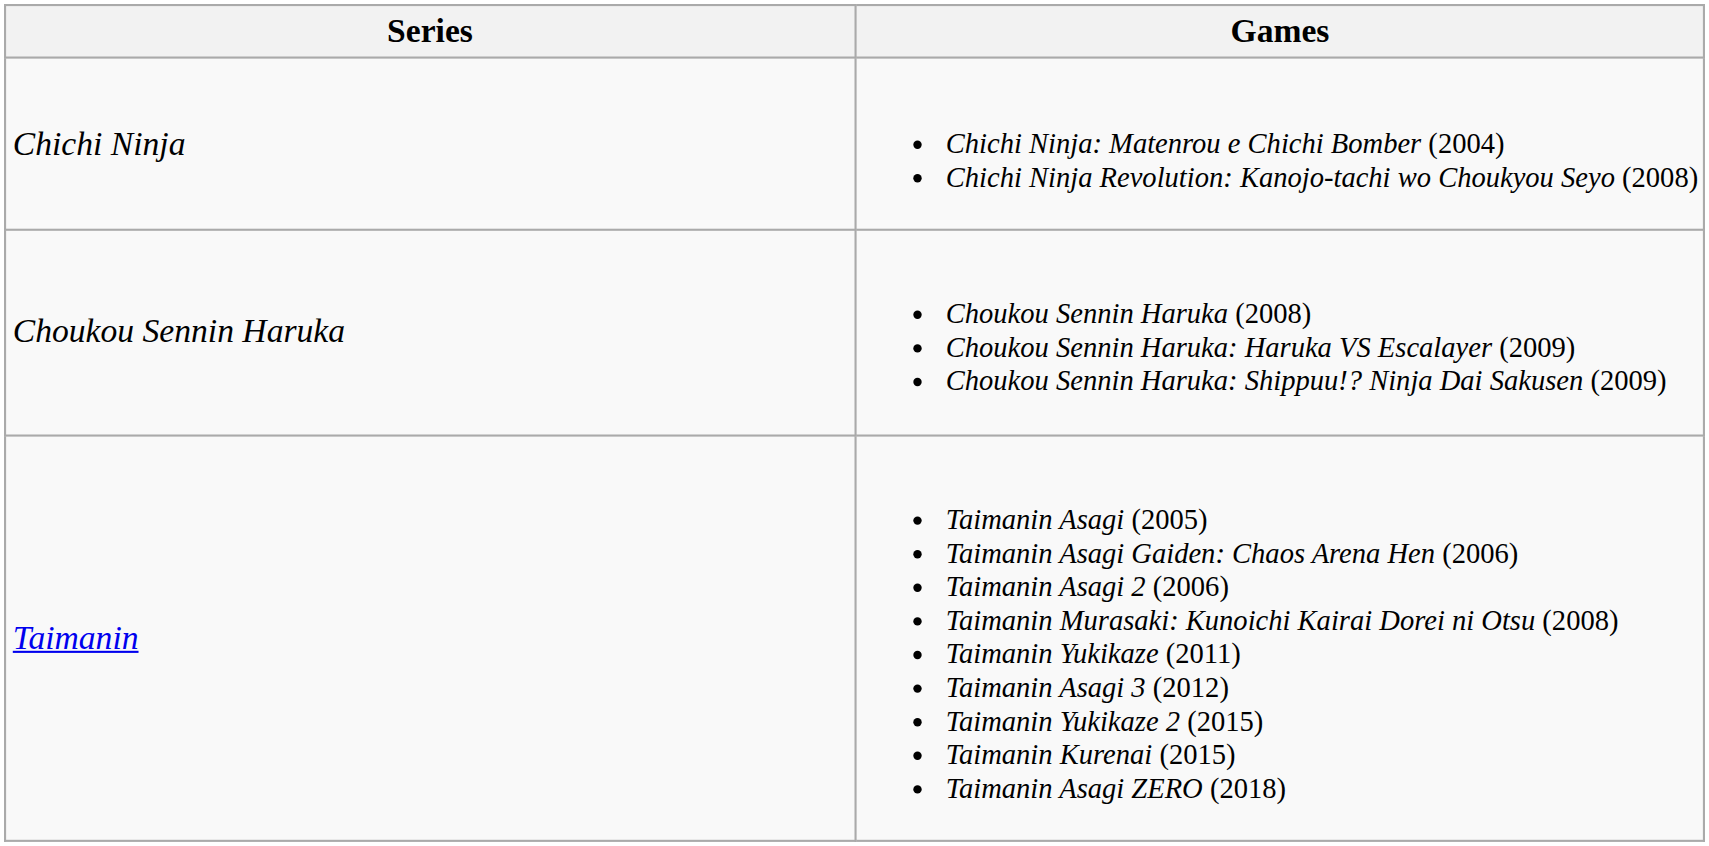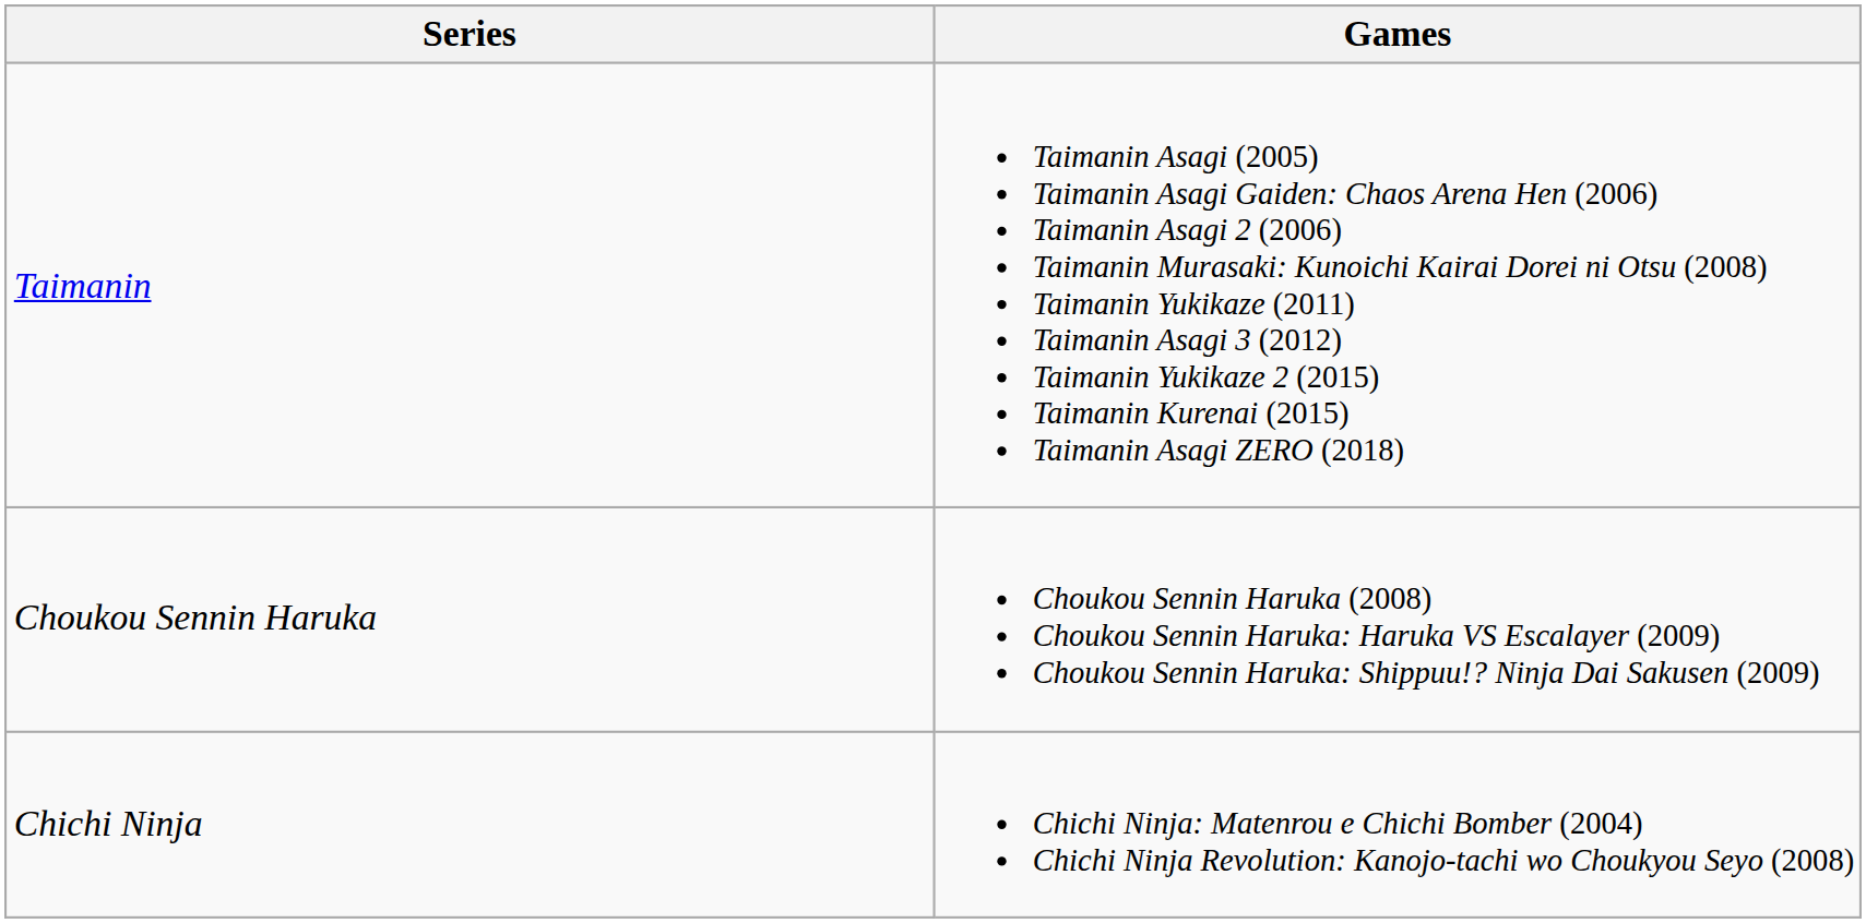rows swapped: Chichi Ninja <-> Taimanin
